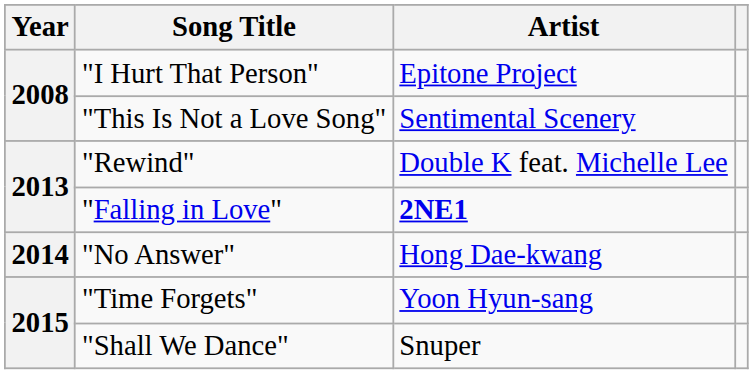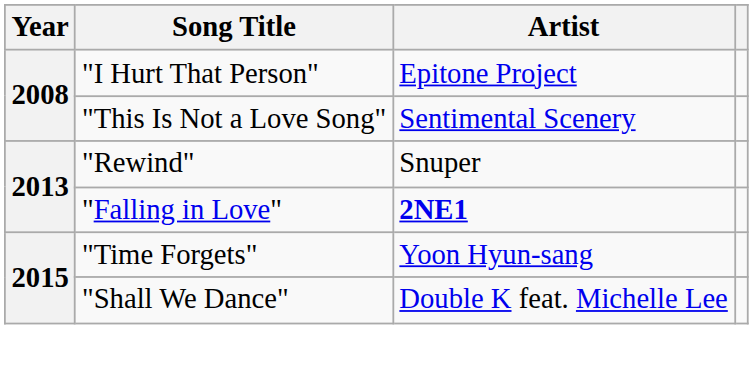"Rewind" | Artist: Double K feat. Michelle Lee -> Snuper
- row: 2014 | "No Answer" | Hong Dae-kwang
"Shall We Dance" | Artist: Snuper -> Double K feat. Michelle Lee
